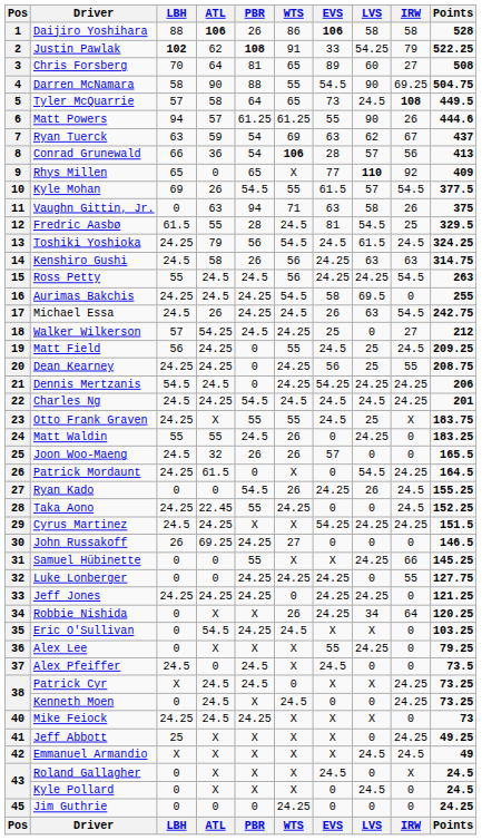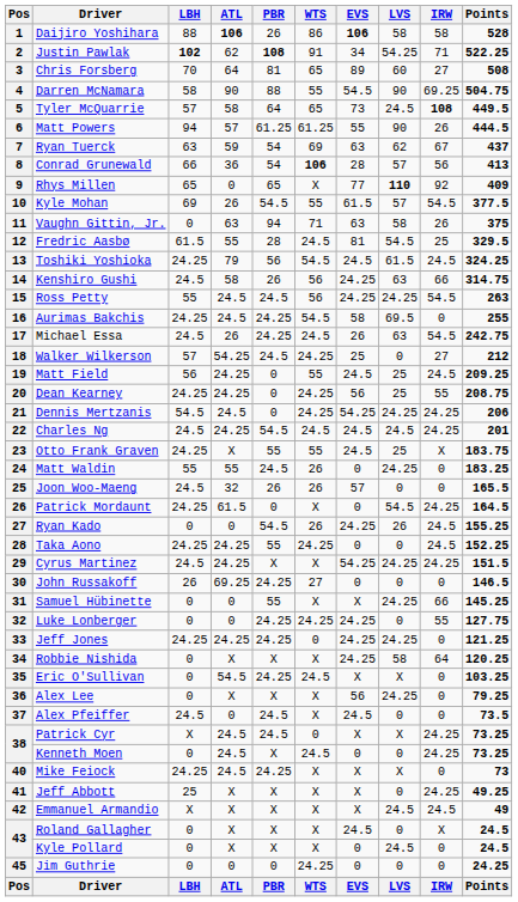Justin Pawlak | EVS: 33 -> 34
Justin Pawlak | IRW: 79 -> 71
Matt Powers | Points: 444.6 -> 444.5
Kenshiro Gushi | IRW: 63 -> 66
Taka Aono | ATL: 22.45 -> 24.25
Robbie Nishida | WTS: 26 -> X
Robbie Nishida | LVS: 34 -> 58
Alex Lee | EVS: 55 -> 56
